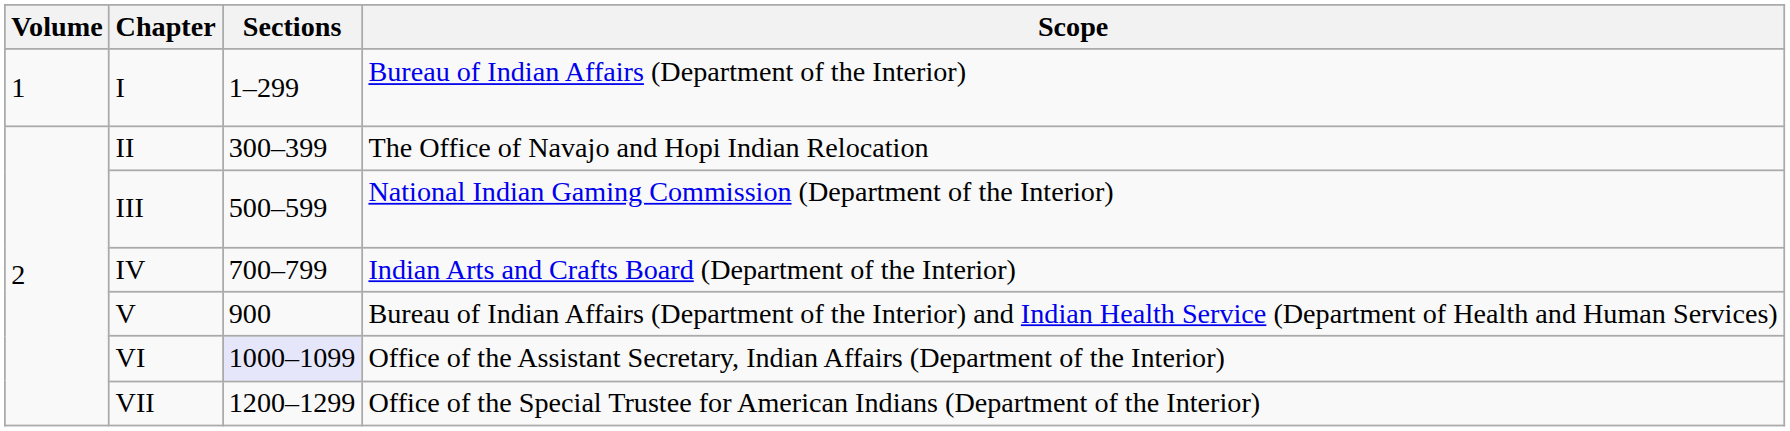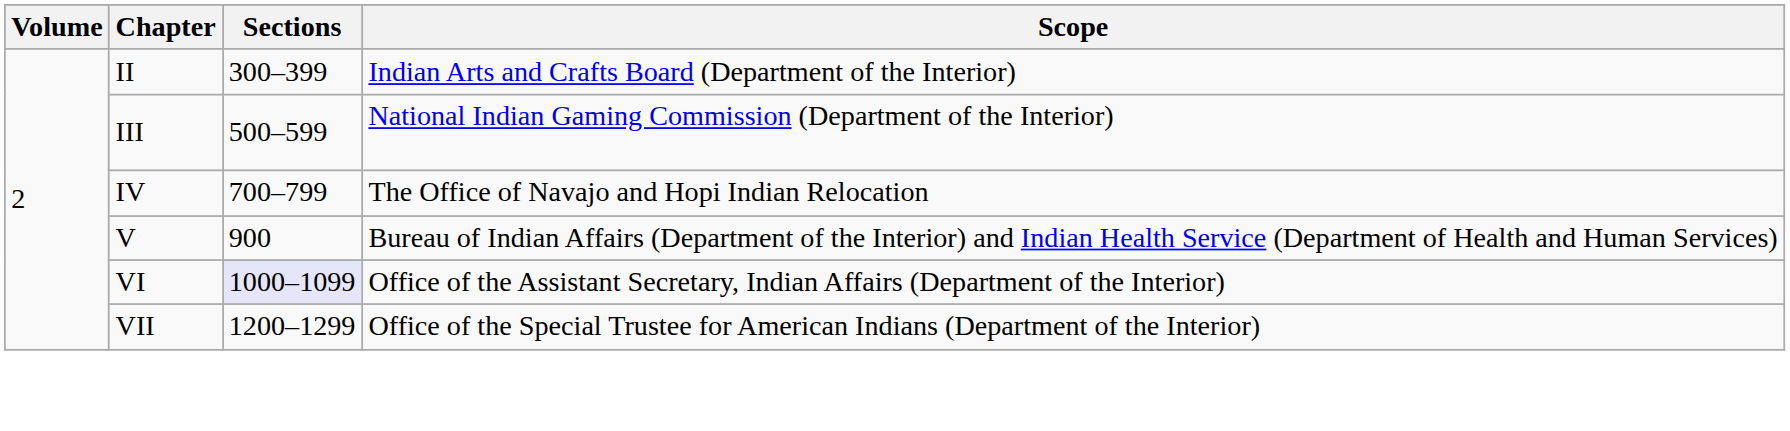- row: 1 | I | 1–299 | Bureau of Indian Affairs (Department of the Interior)
II | Scope: The Office of Navajo and Hopi Indian Relocation -> Indian Arts and Crafts Board (Department of the Interior)
IV | Scope: Indian Arts and Crafts Board (Department of the Interior) -> The Office of Navajo and Hopi Indian Relocation
